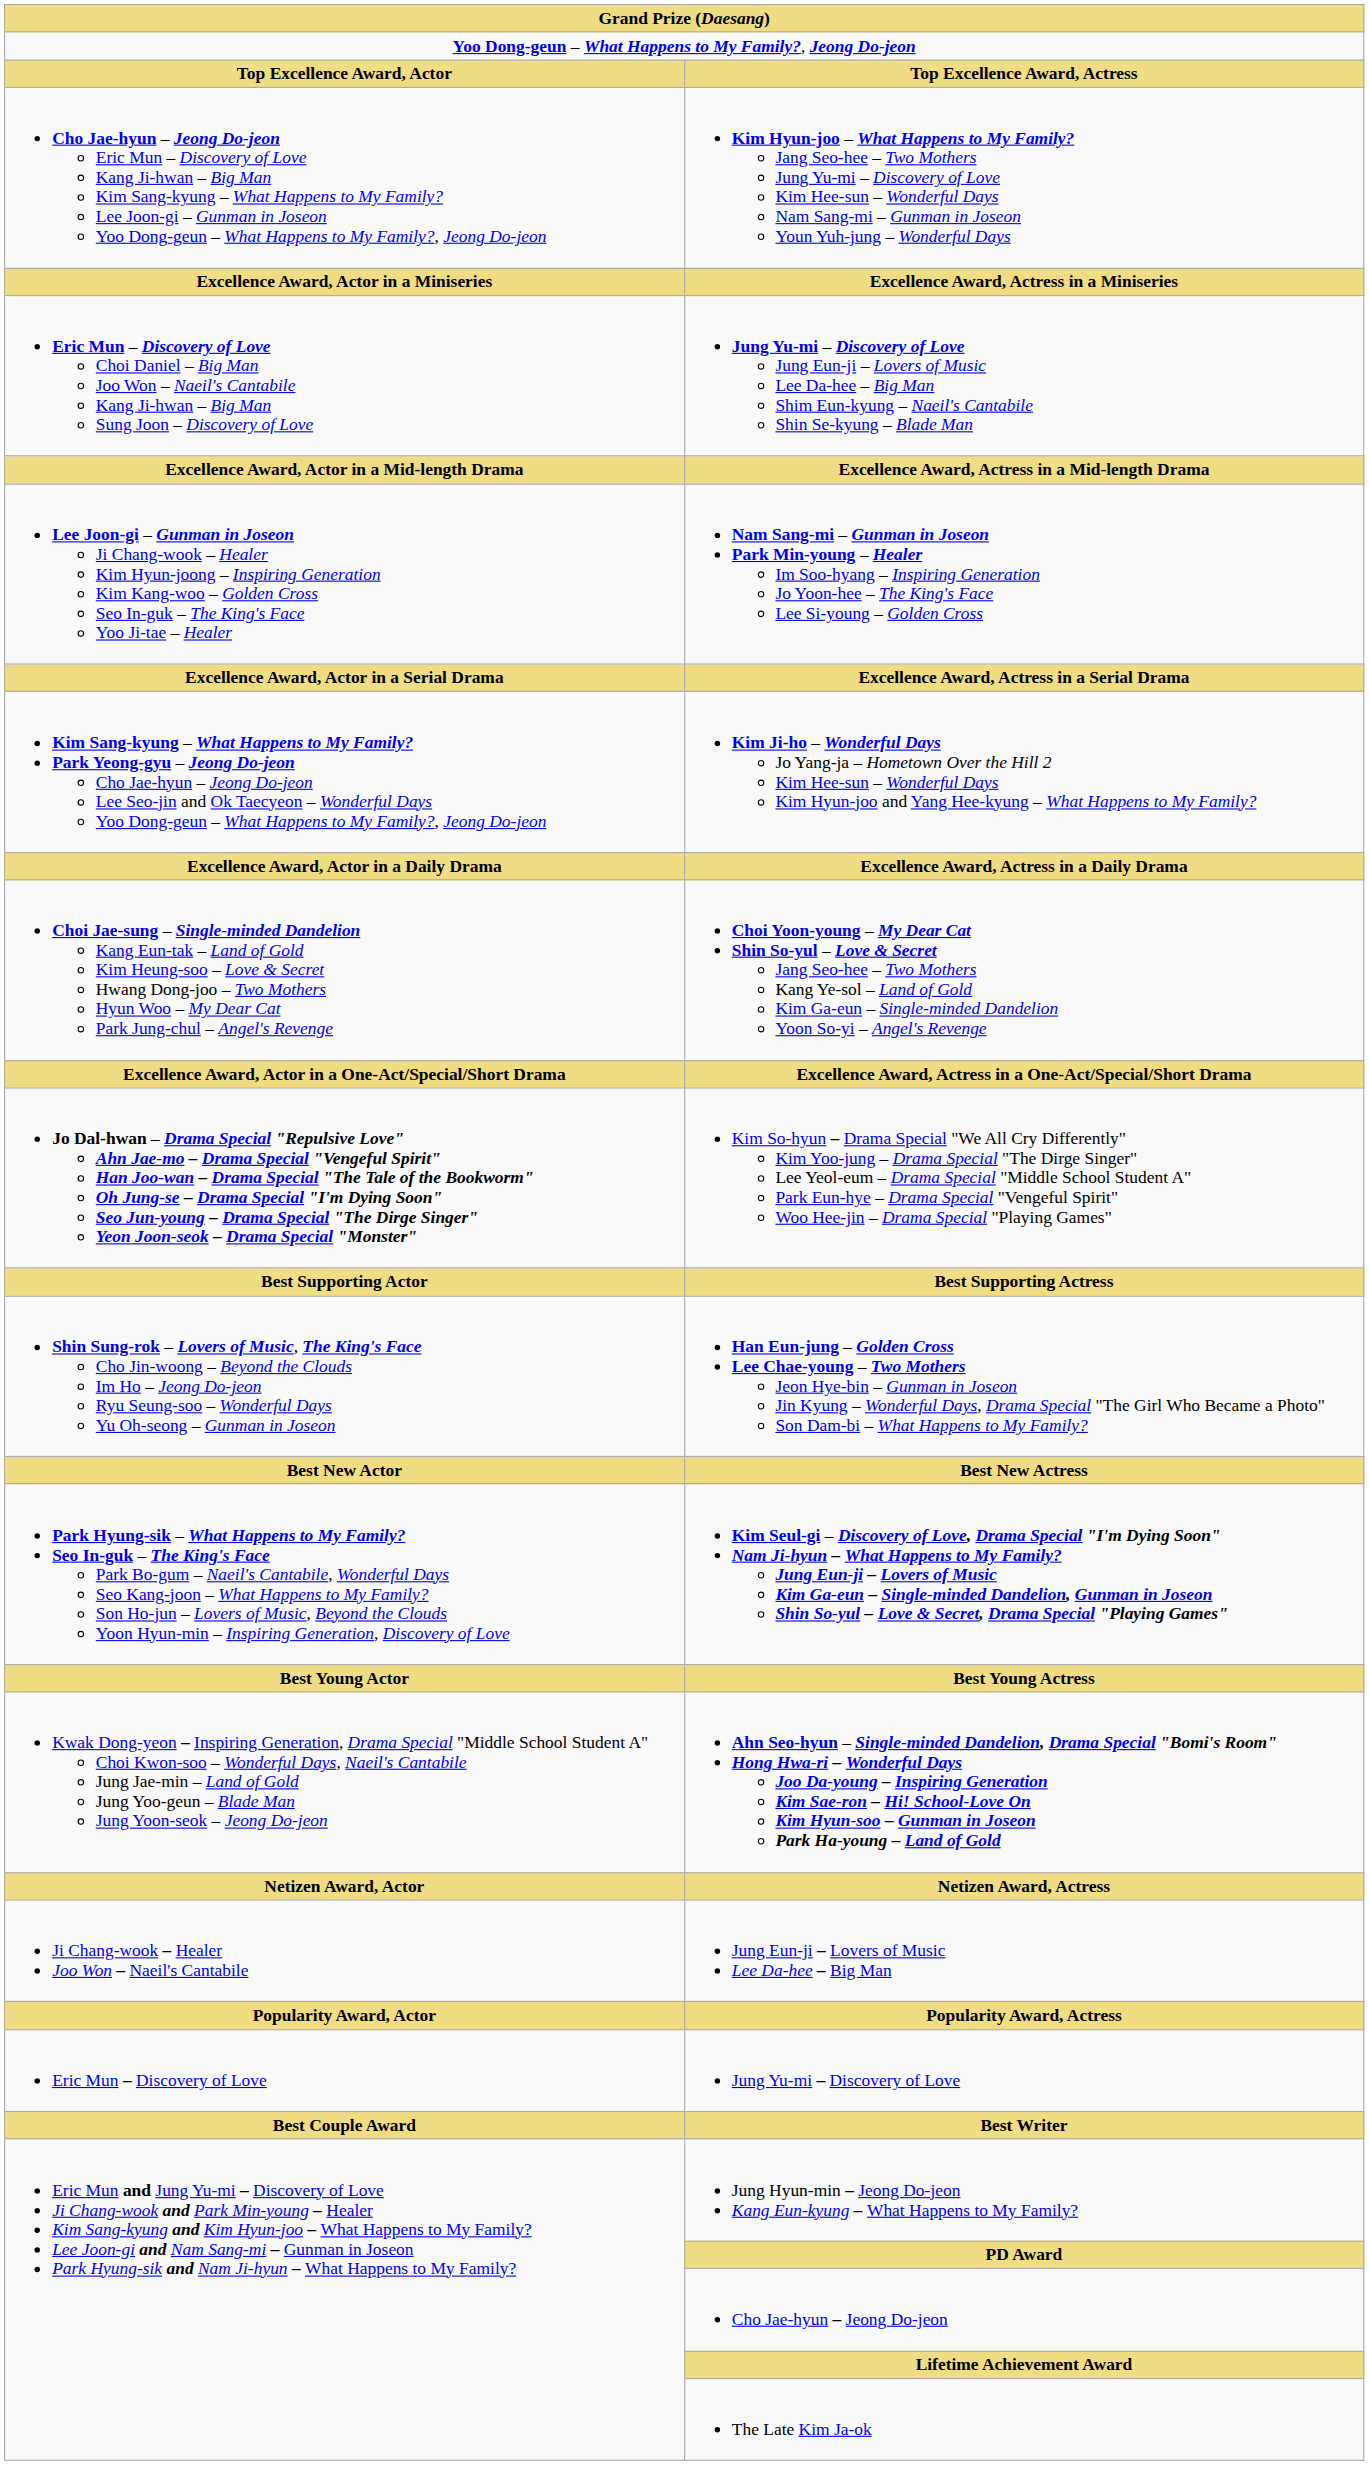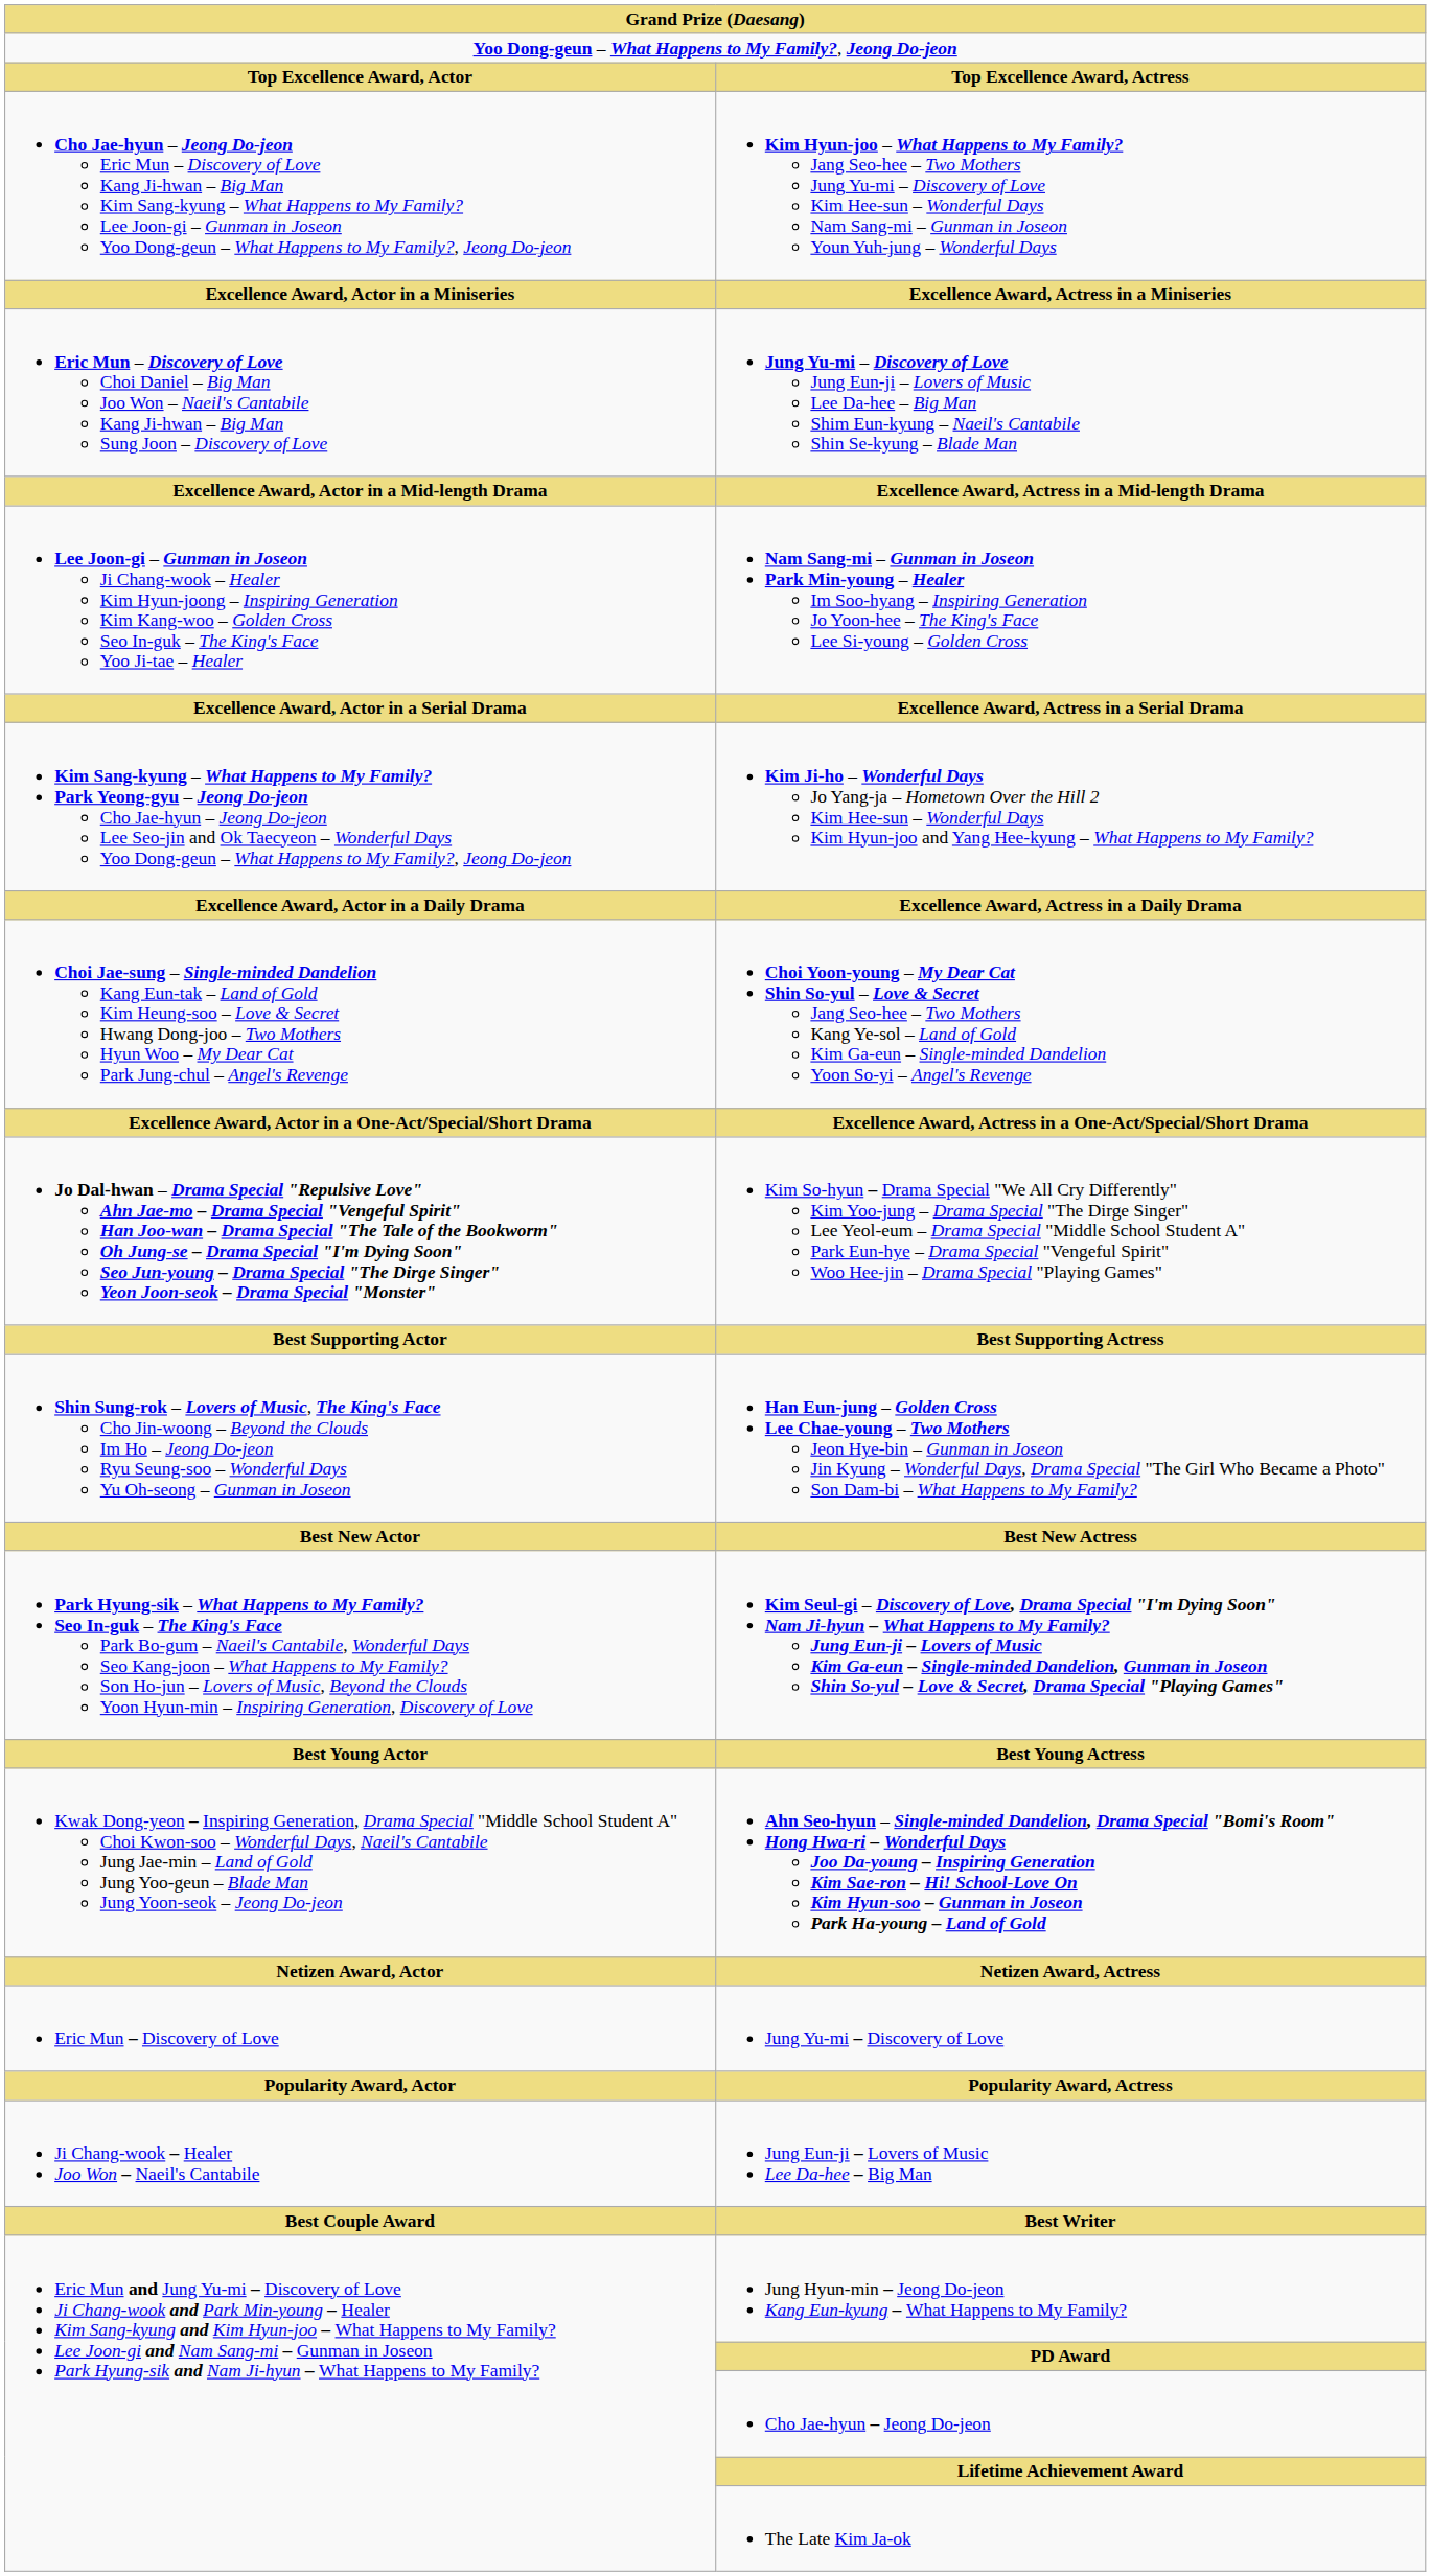rows swapped: Jung Yu-mi – Discovery of Love <-> Jung Eun-ji – Lovers of Music Lee Da-hee – Big Man
